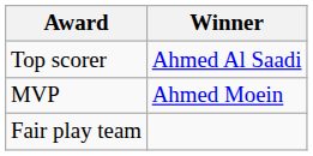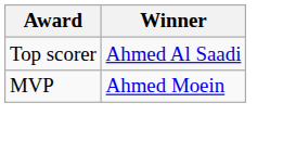- row: Fair play team
